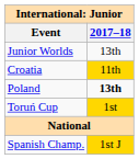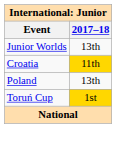Poland | 2017–18: bold -> normal
- row: Spanish Champ. | 1st J
